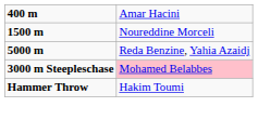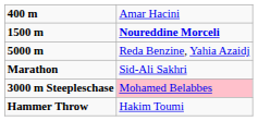1500 m | column 2: normal -> bold
+ row: Marathon | Sid-Ali Sakhri
